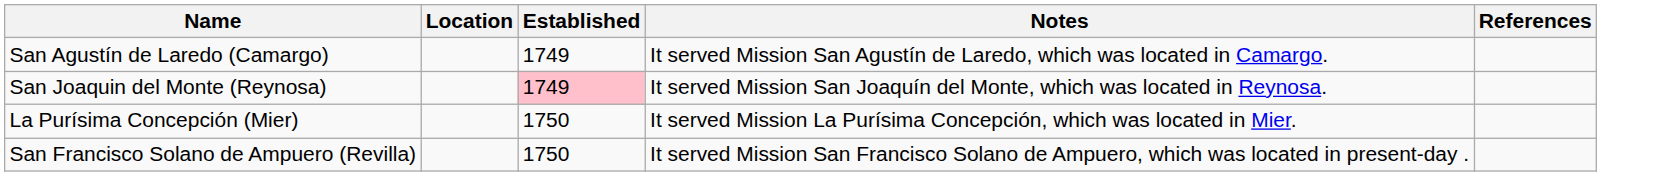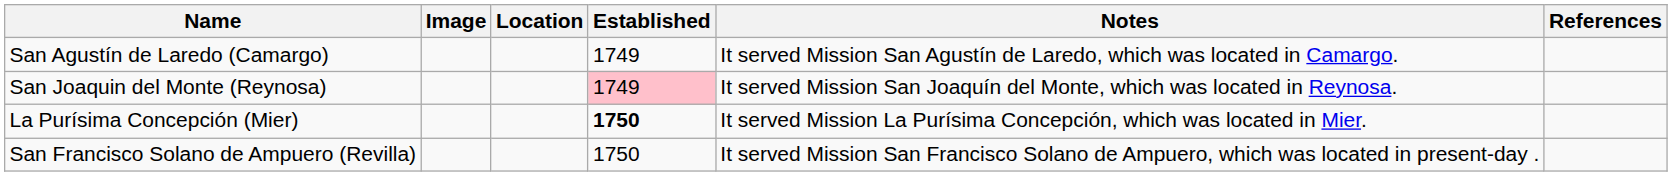+ column: Image
La Purísima Concepción (Mier) | Established: normal -> bold
